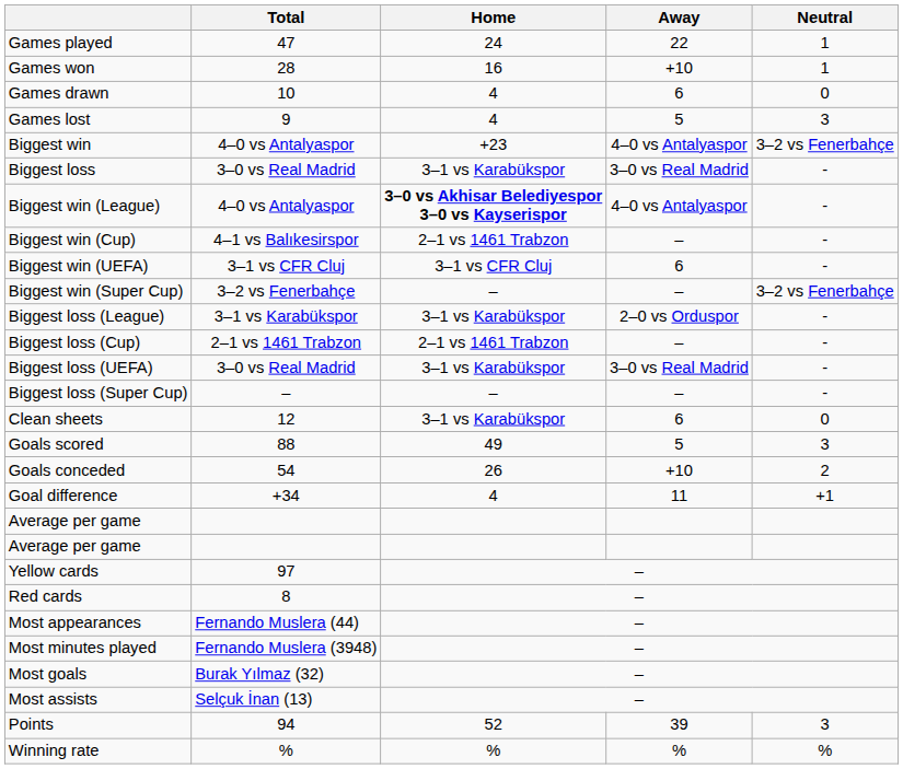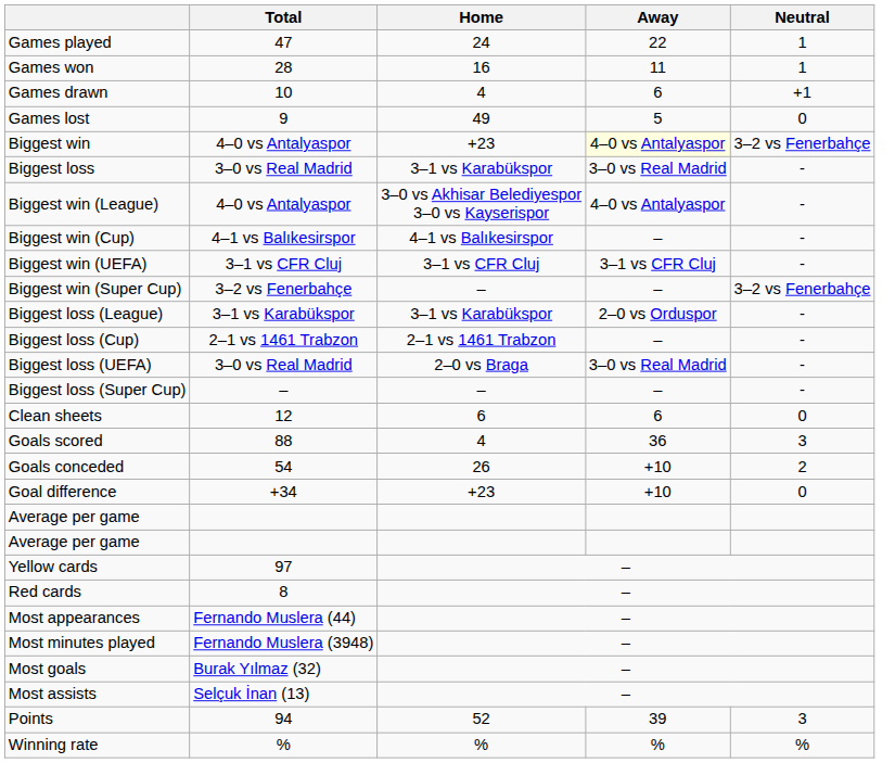Games won | Away: +10 -> 11
Games drawn | Neutral: 0 -> +1
Games lost | Home: 4 -> 49
Games lost | Neutral: 3 -> 0
Biggest win | Away: no background -> lightyellow background
Biggest win (League) | Home: bold -> normal
Biggest win (Cup) | Home: 2–1 vs 1461 Trabzon -> 4–1 vs Balıkesirspor
Biggest win (UEFA) | Away: 6 -> 3–1 vs CFR Cluj
Biggest loss (UEFA) | Home: 3–1 vs Karabükspor -> 2–0 vs Braga
Clean sheets | Home: 3–1 vs Karabükspor -> 6
Goals scored | Home: 49 -> 4
Goals scored | Away: 5 -> 36
Goal difference | Home: 4 -> +23
Goal difference | Away: 11 -> +10
Goal difference | Neutral: +1 -> 0
